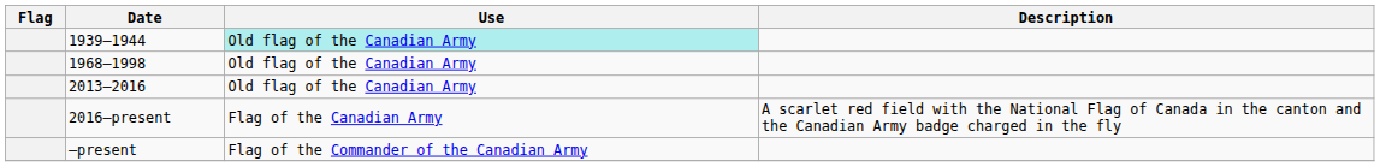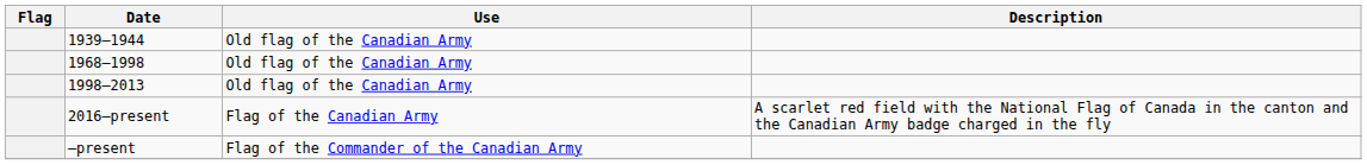1939–1944 | Use: paleturquoise background -> no background
+ row: 1998–2013 | Old flag of the Canadian Army
- row: 2013–2016 | Old flag of the Canadian Army
